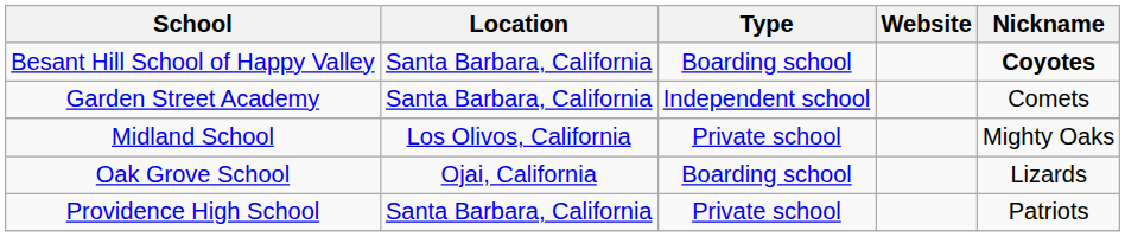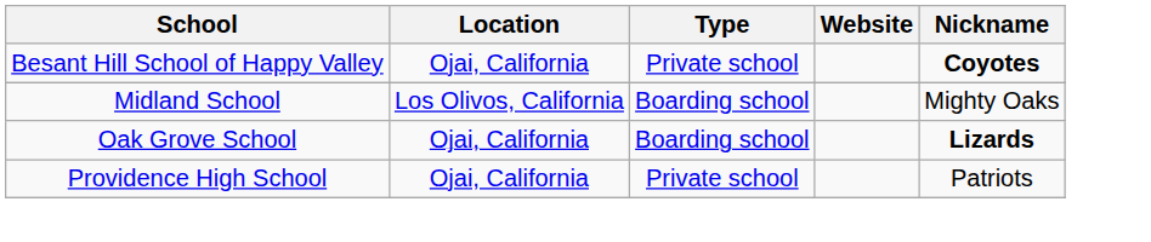Besant Hill School of Happy Valley | Location: Santa Barbara, California -> Ojai, California
Besant Hill School of Happy Valley | Type: Boarding school -> Private school
- row: Garden Street Academy | Santa Barbara, California | Independent school | Comets
Midland School | Type: Private school -> Boarding school
Oak Grove School | Nickname: normal -> bold
Providence High School | Location: Santa Barbara, California -> Ojai, California
